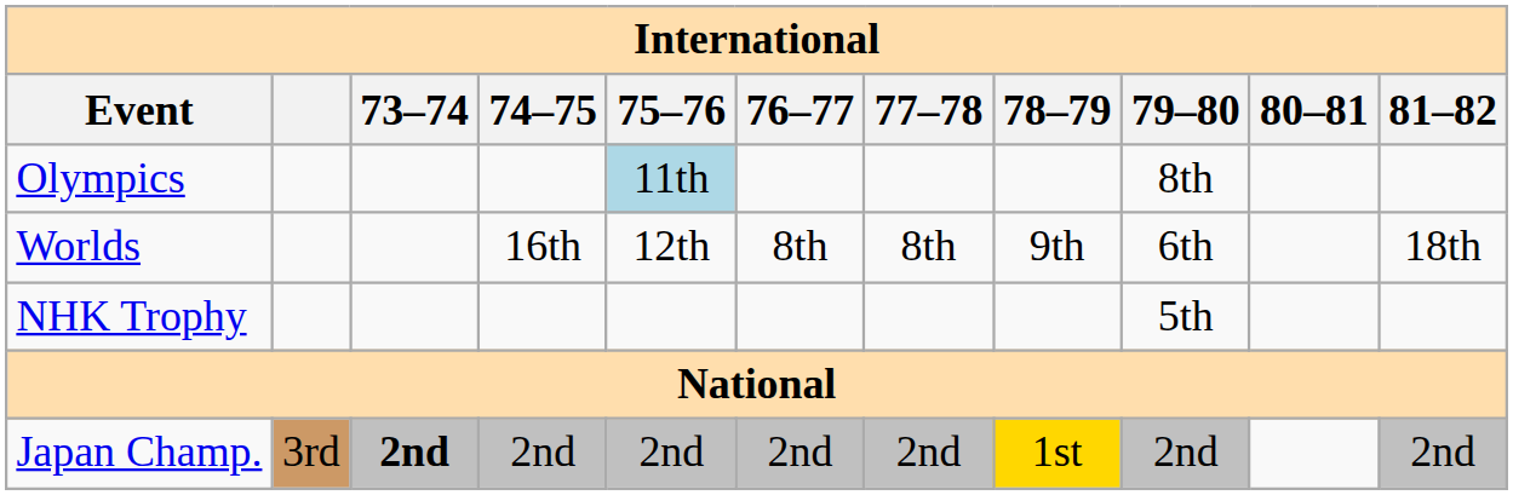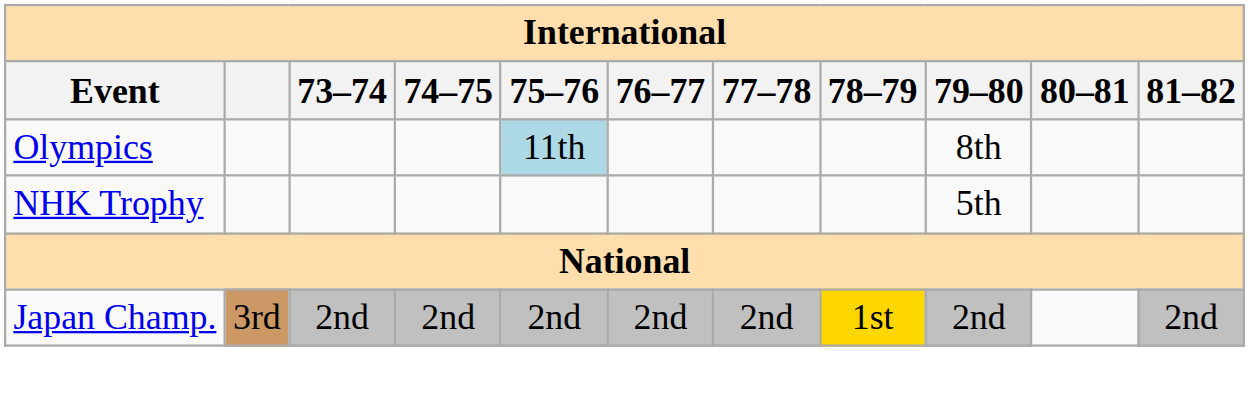- row: Worlds | 16th | 12th | 8th | 8th | 9th | 6th | 18th
Japan Champ. | 73–74: bold -> normal
